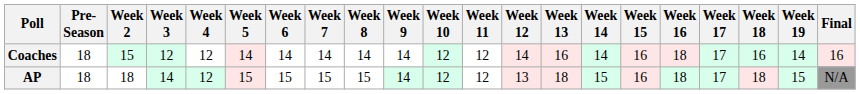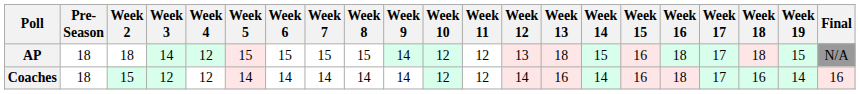rows swapped: AP <-> Coaches
